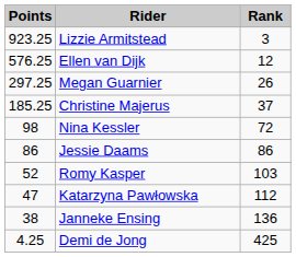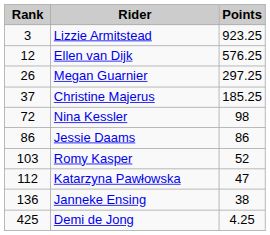columns swapped: Rank <-> Points
